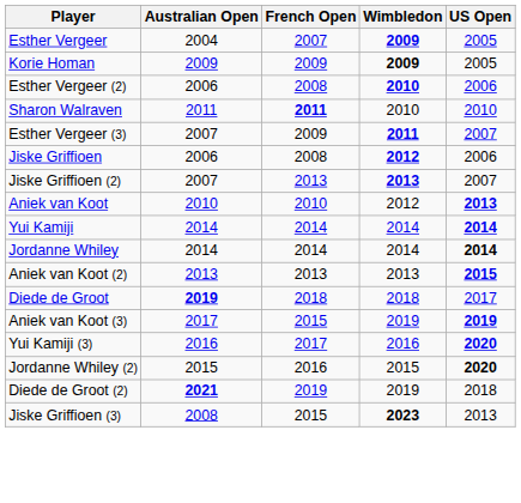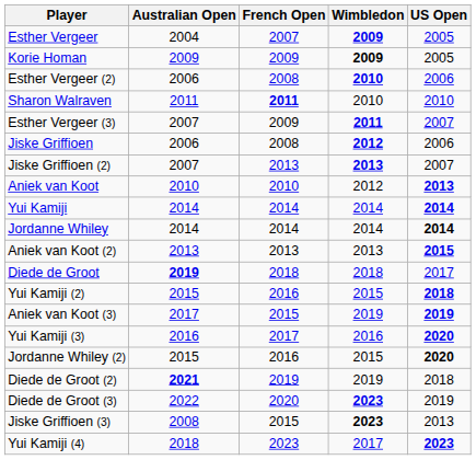+ row: Yui Kamiji (2) | 2015 | 2016 | 2015 | 2018
+ row: Diede de Groot (3) | 2022 | 2020 | 2023 | 2019
+ row: Yui Kamiji (4) | 2018 | 2023 | 2017 | 2023
